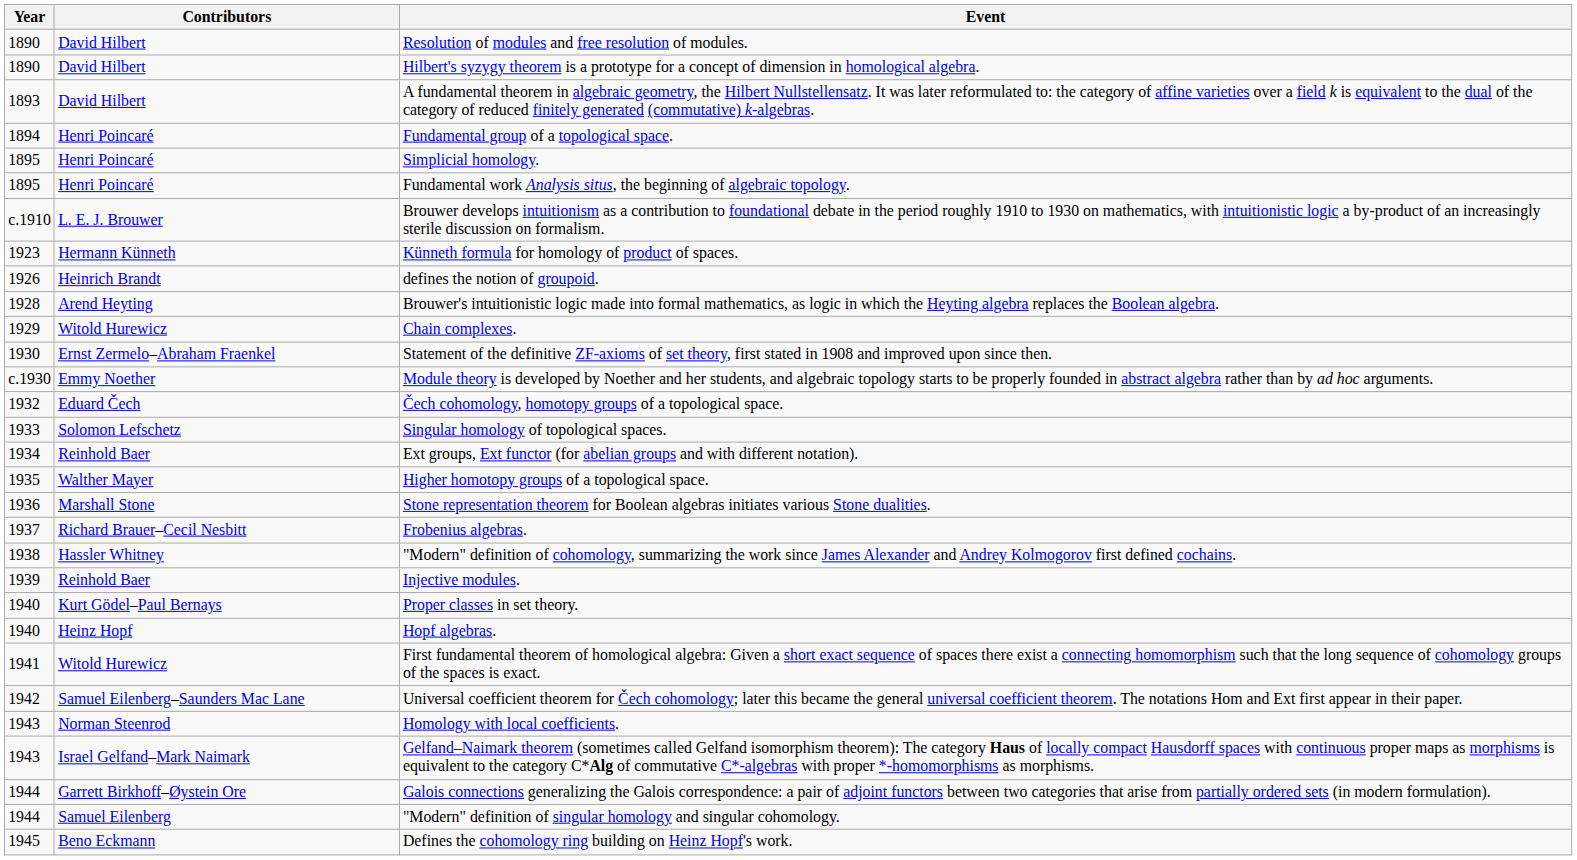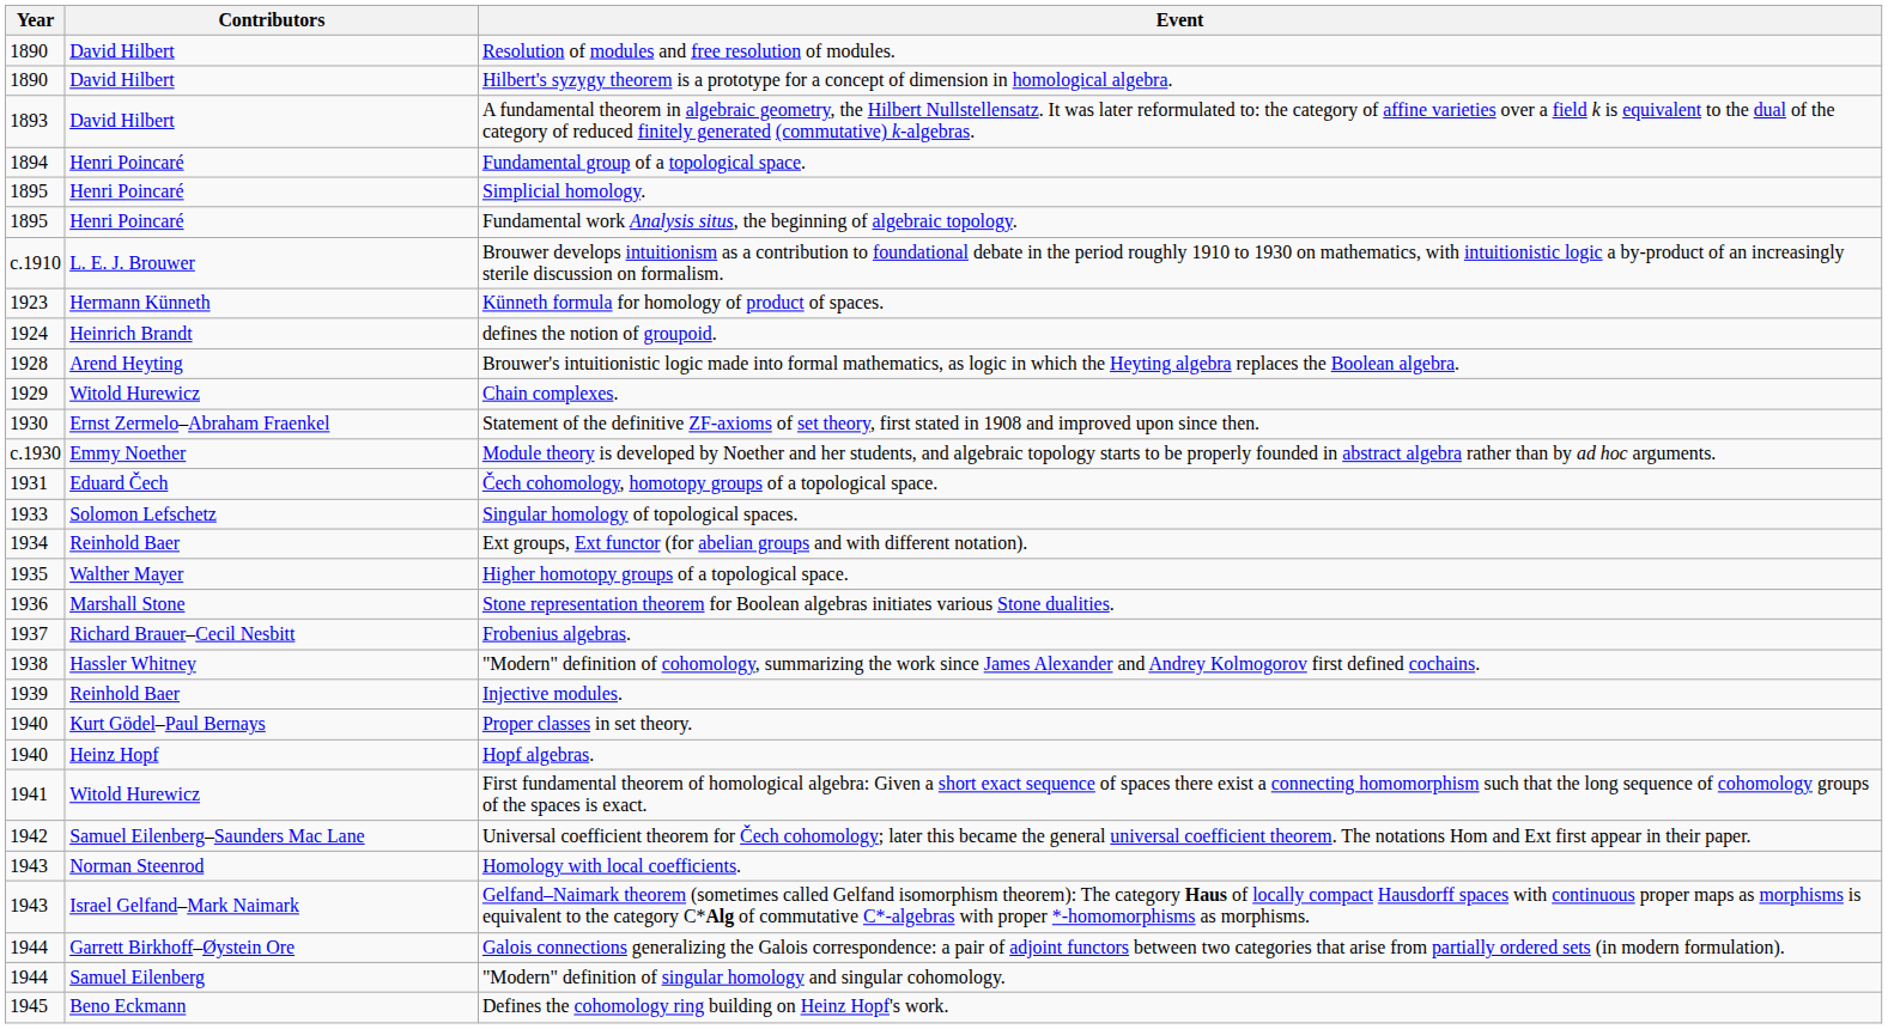defines the notion of groupoid. | Year: 1926 -> 1924
Čech cohomology, homotopy groups of a topological space. | Year: 1932 -> 1931
